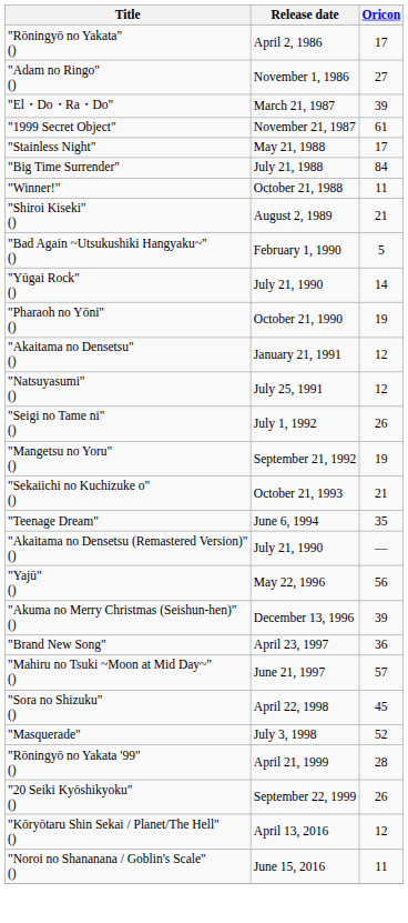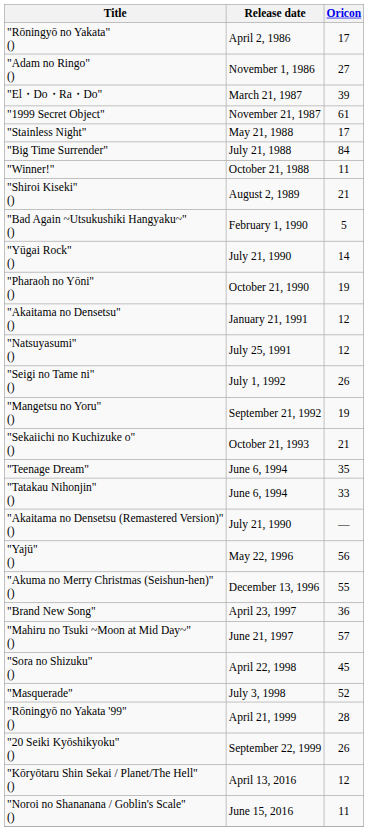+ row: "Tatakau Nihonjin" () | June 6, 1994 | 33
"Akuma no Merry Christmas (Seishun-hen)" () | Oricon: 39 -> 55
